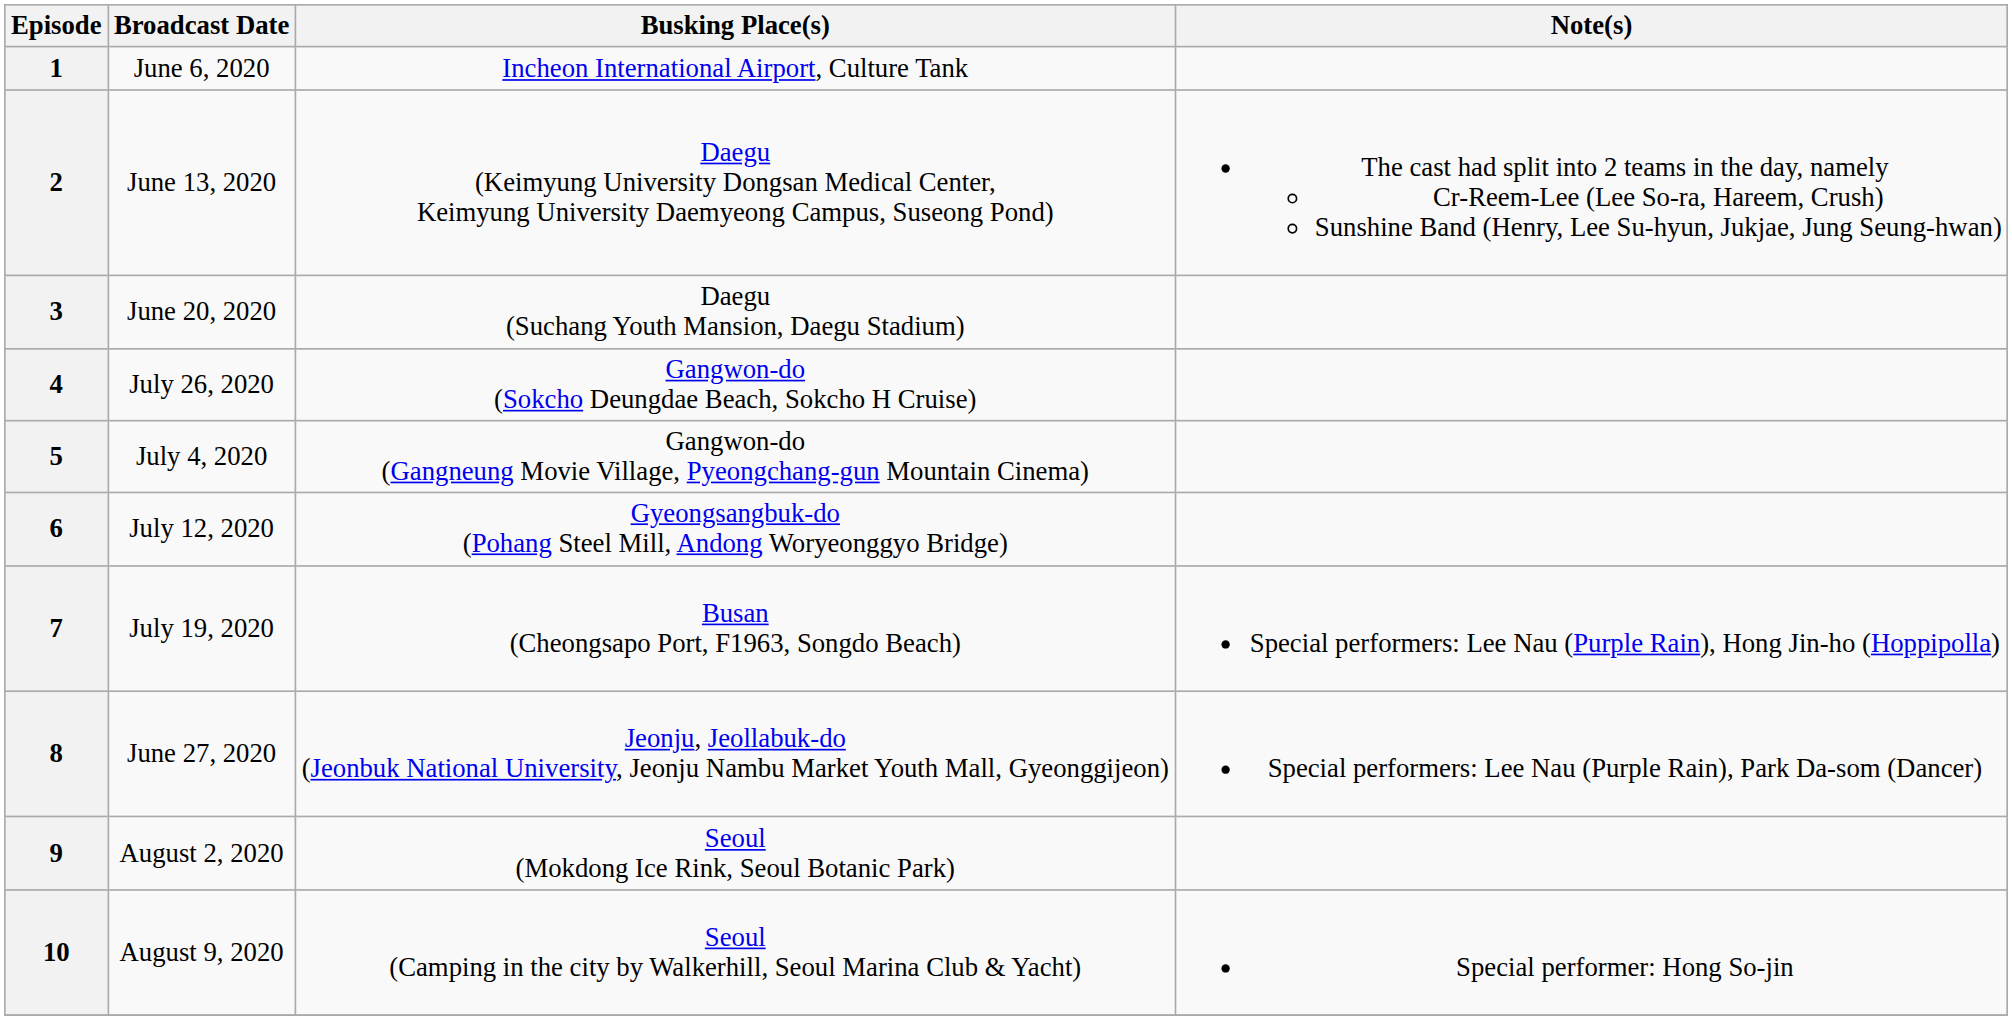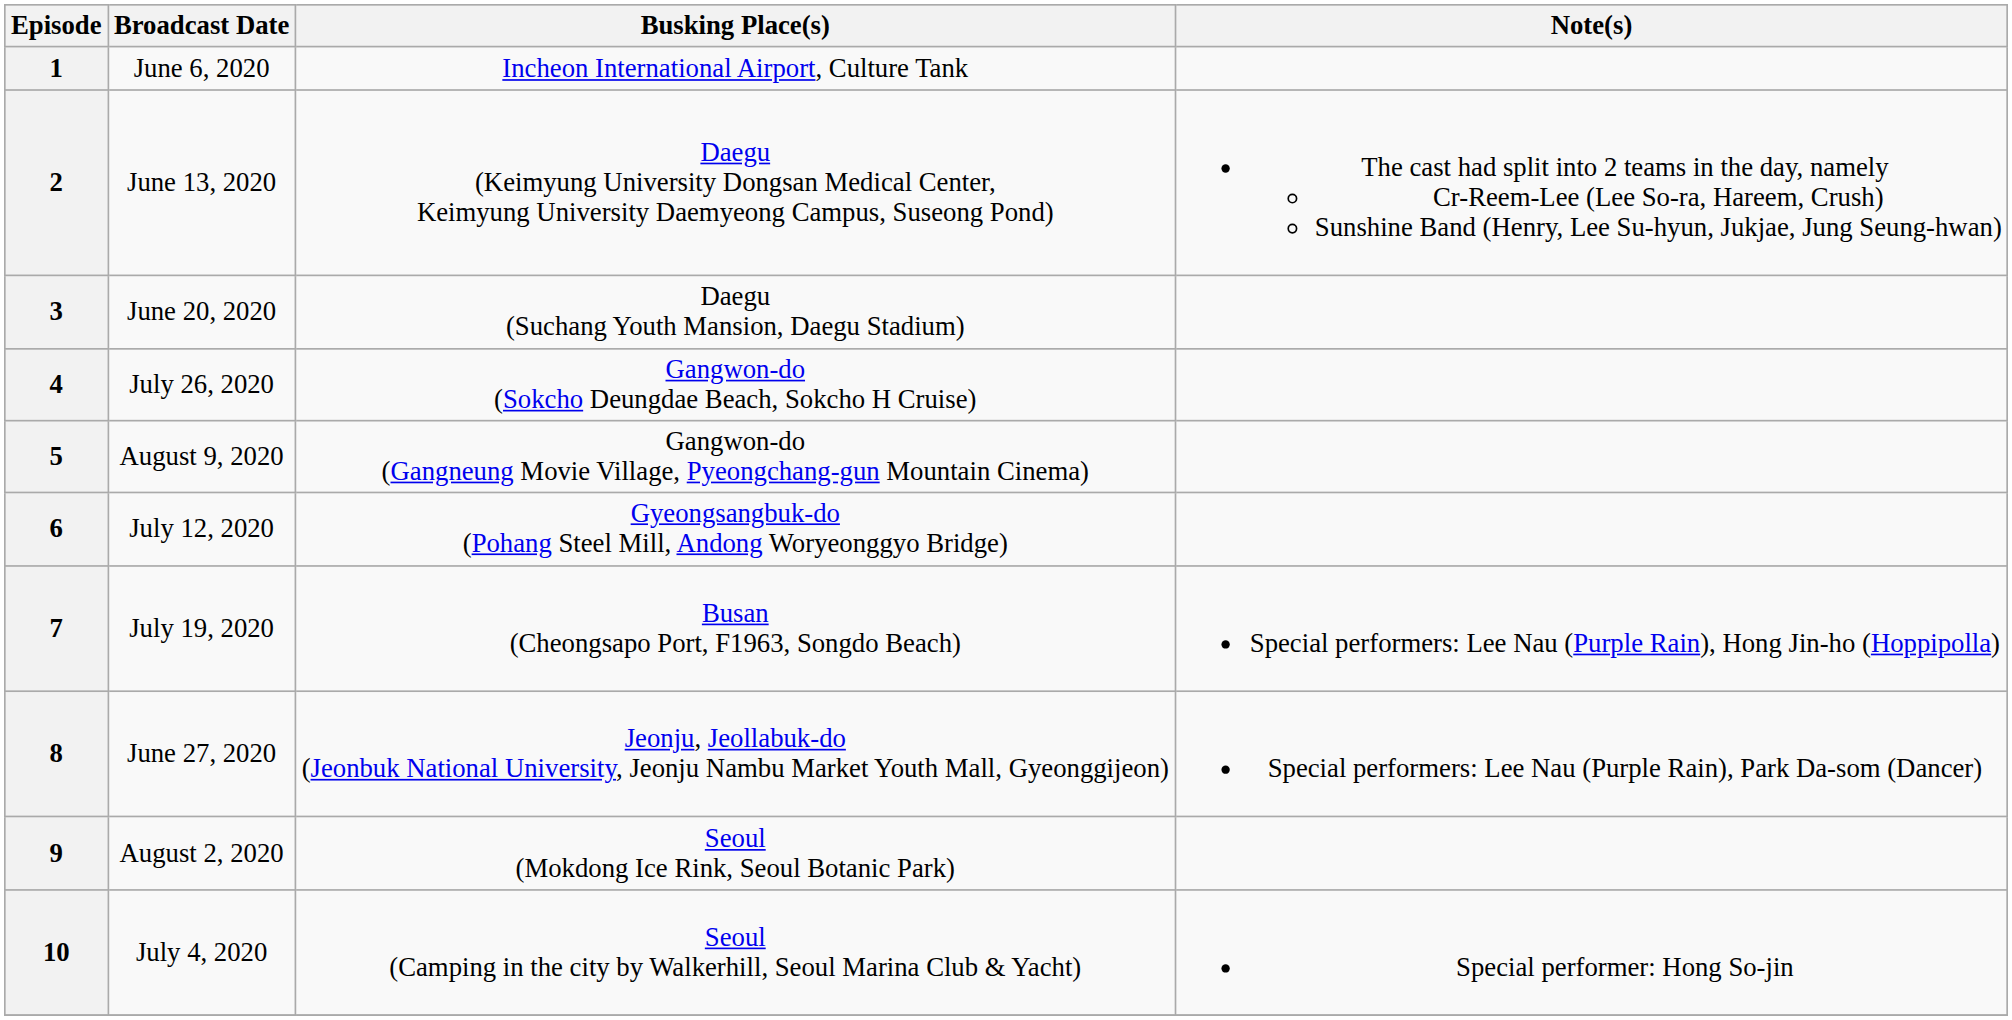5 | Broadcast Date: July 4, 2020 -> August 9, 2020
10 | Broadcast Date: August 9, 2020 -> July 4, 2020
